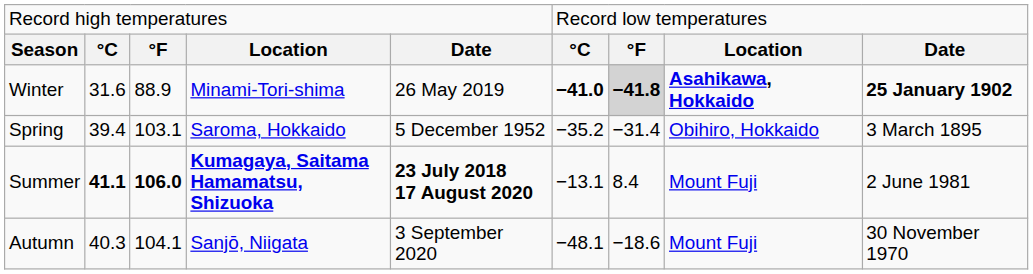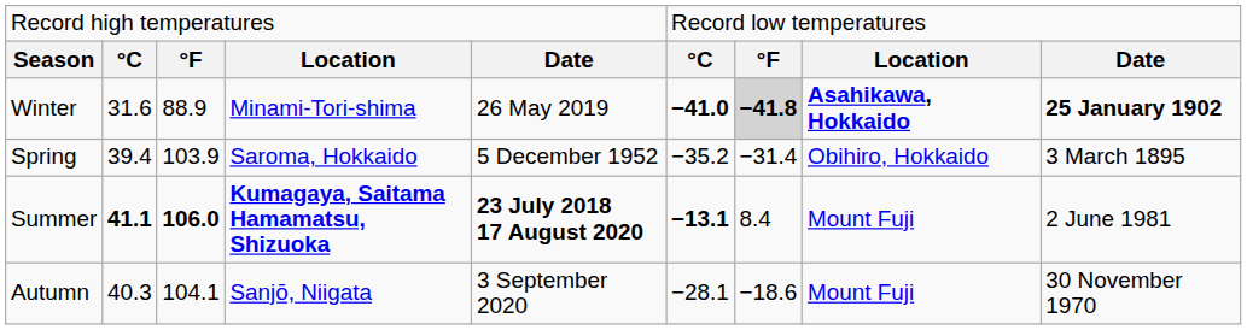Spring | column 3: 103.1 -> 103.9
Summer | column 6: normal -> bold
Autumn | column 6: −48.1 -> −28.1
